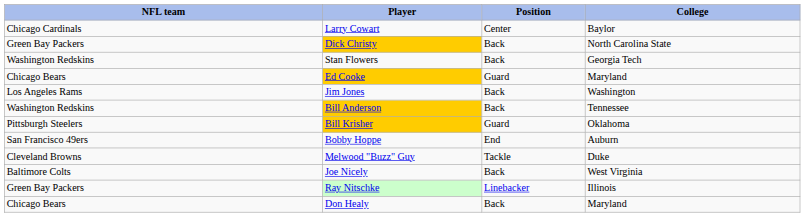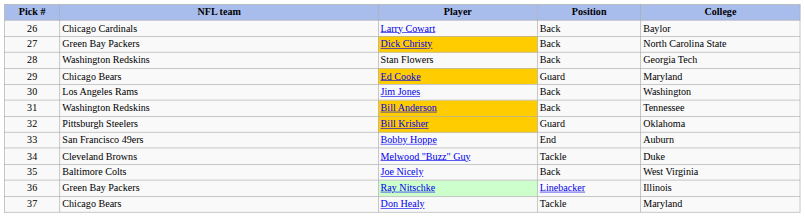+ column: Pick # | 26 | 27 | 28 | 29 | 30 | 31 | 32 | 33 | 34 | 35 | 36 | 37
Larry Cowart | Position: Center -> Back
Don Healy | Position: Back -> Tackle
